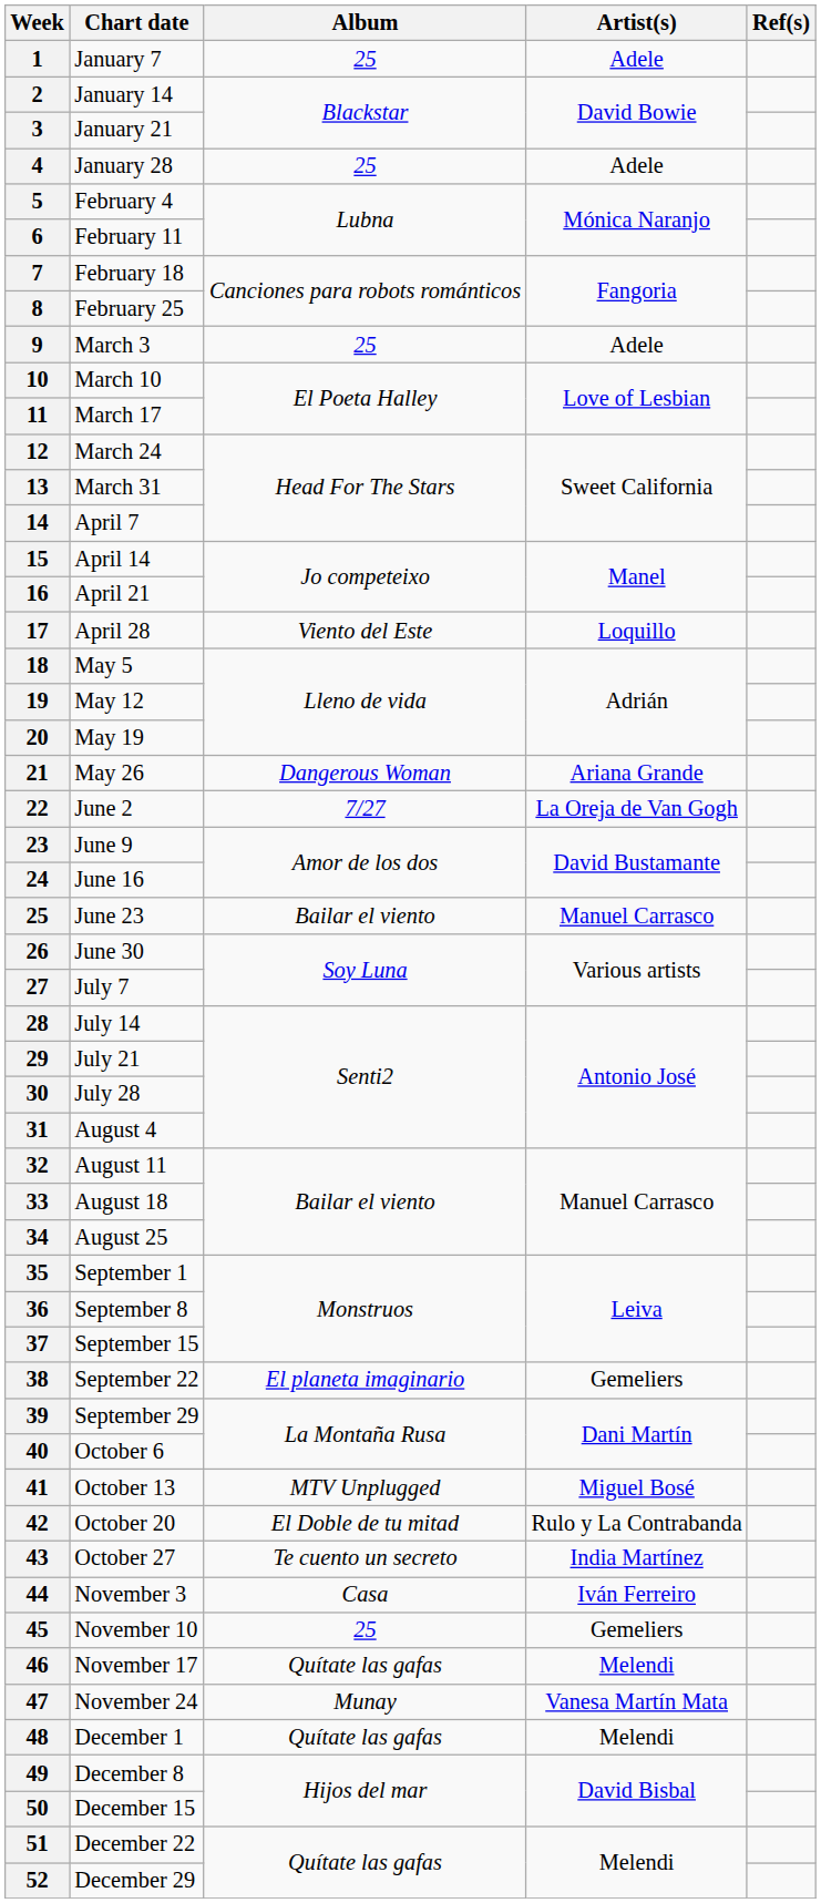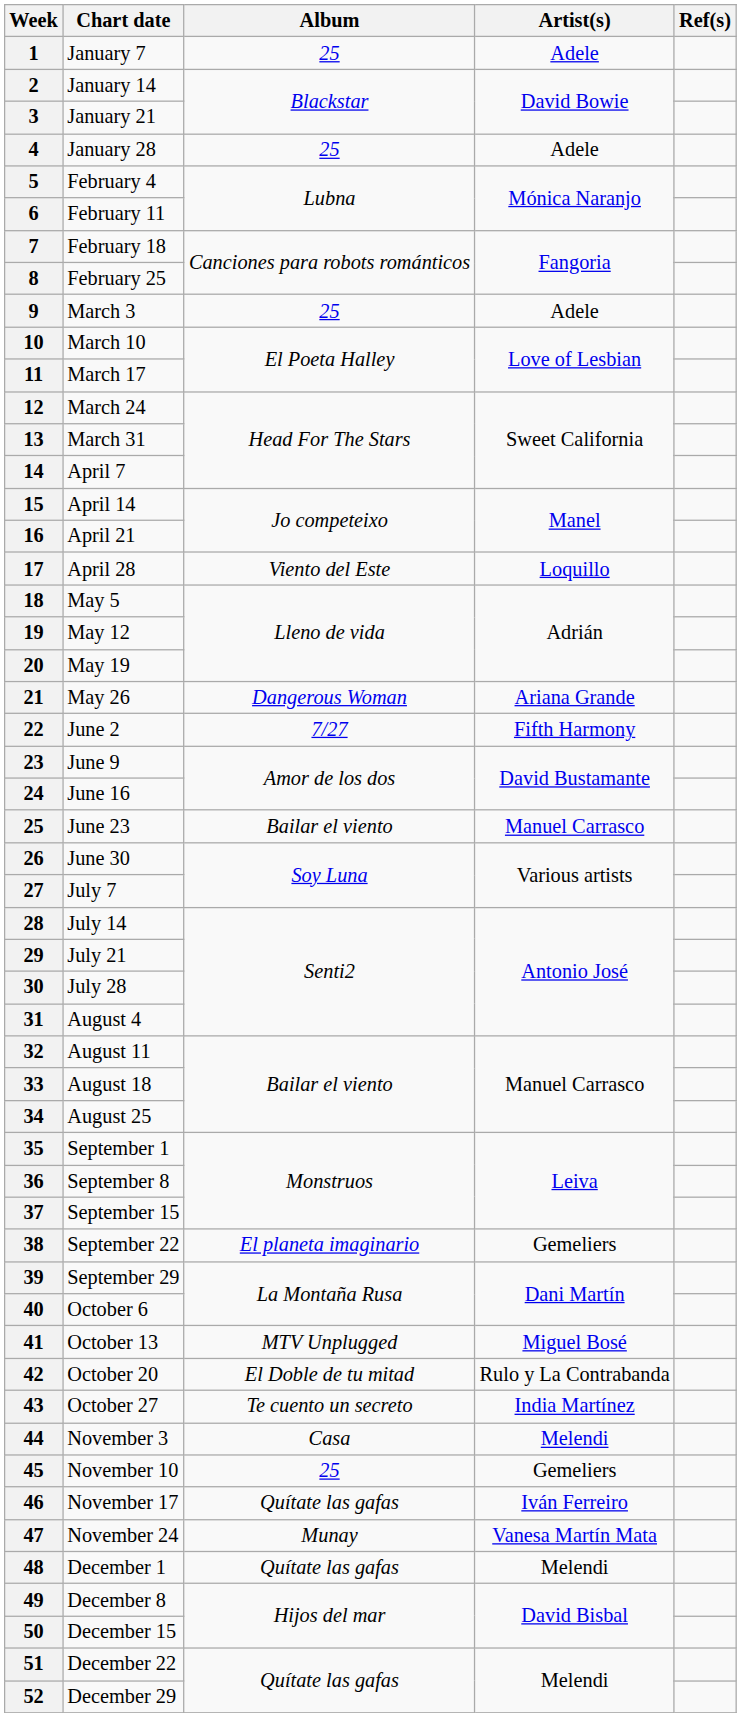June 2 | Artist(s): La Oreja de Van Gogh -> Fifth Harmony
November 3 | Artist(s): Iván Ferreiro -> Melendi
November 17 | Artist(s): Melendi -> Iván Ferreiro
